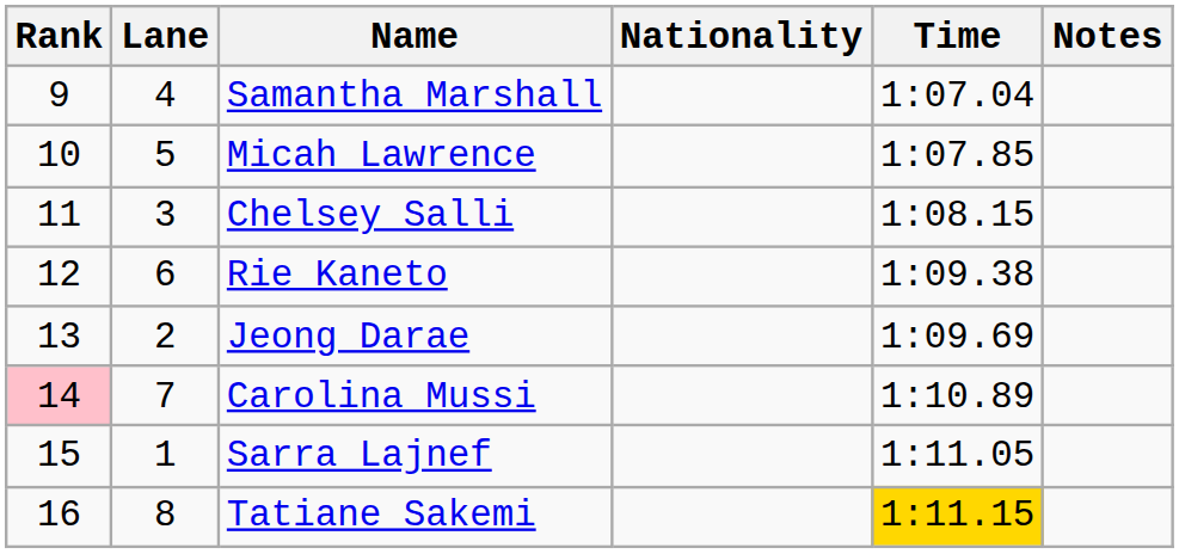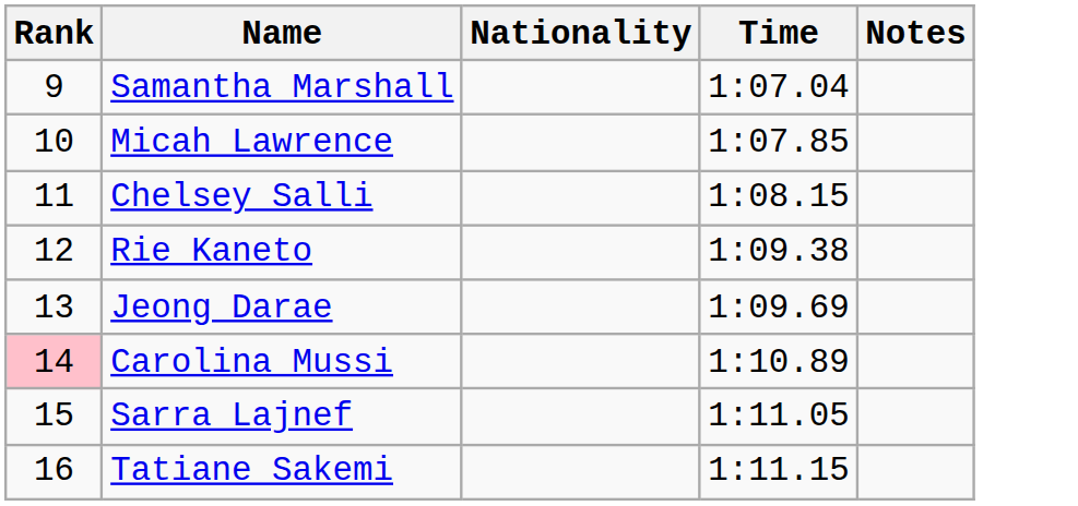- column: Lane | 4 | 5 | 3 | 6 | 2 | 7 | 1 | 8
Tatiane Sakemi | Time: gold background -> no background
